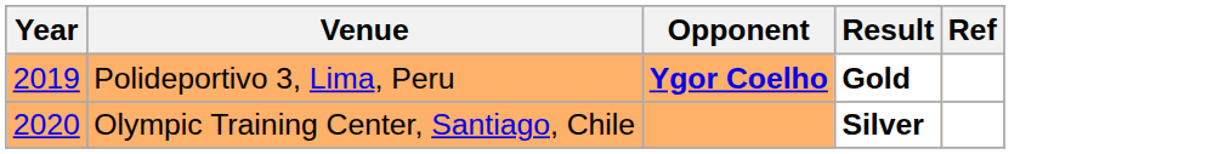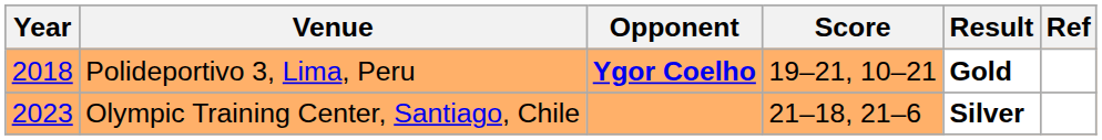+ column: Score | 19–21, 10–21 | 21–18, 21–6
Polideportivo 3, Lima, Peru | Year: 2019 -> 2018
Olympic Training Center, Santiago, Chile | Year: 2020 -> 2023
